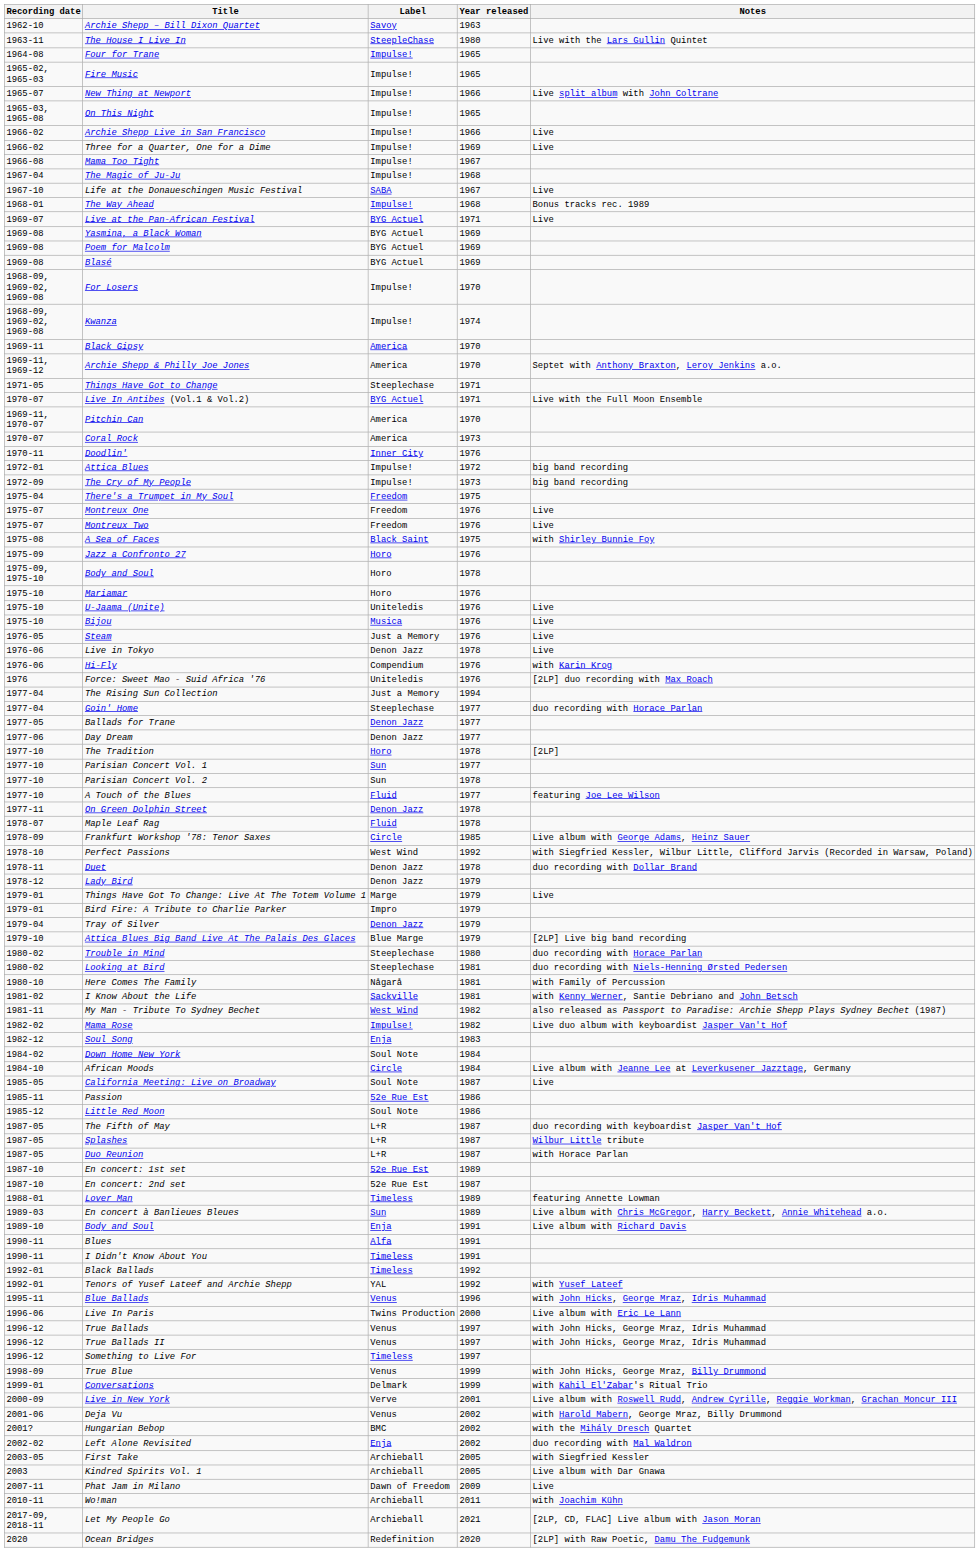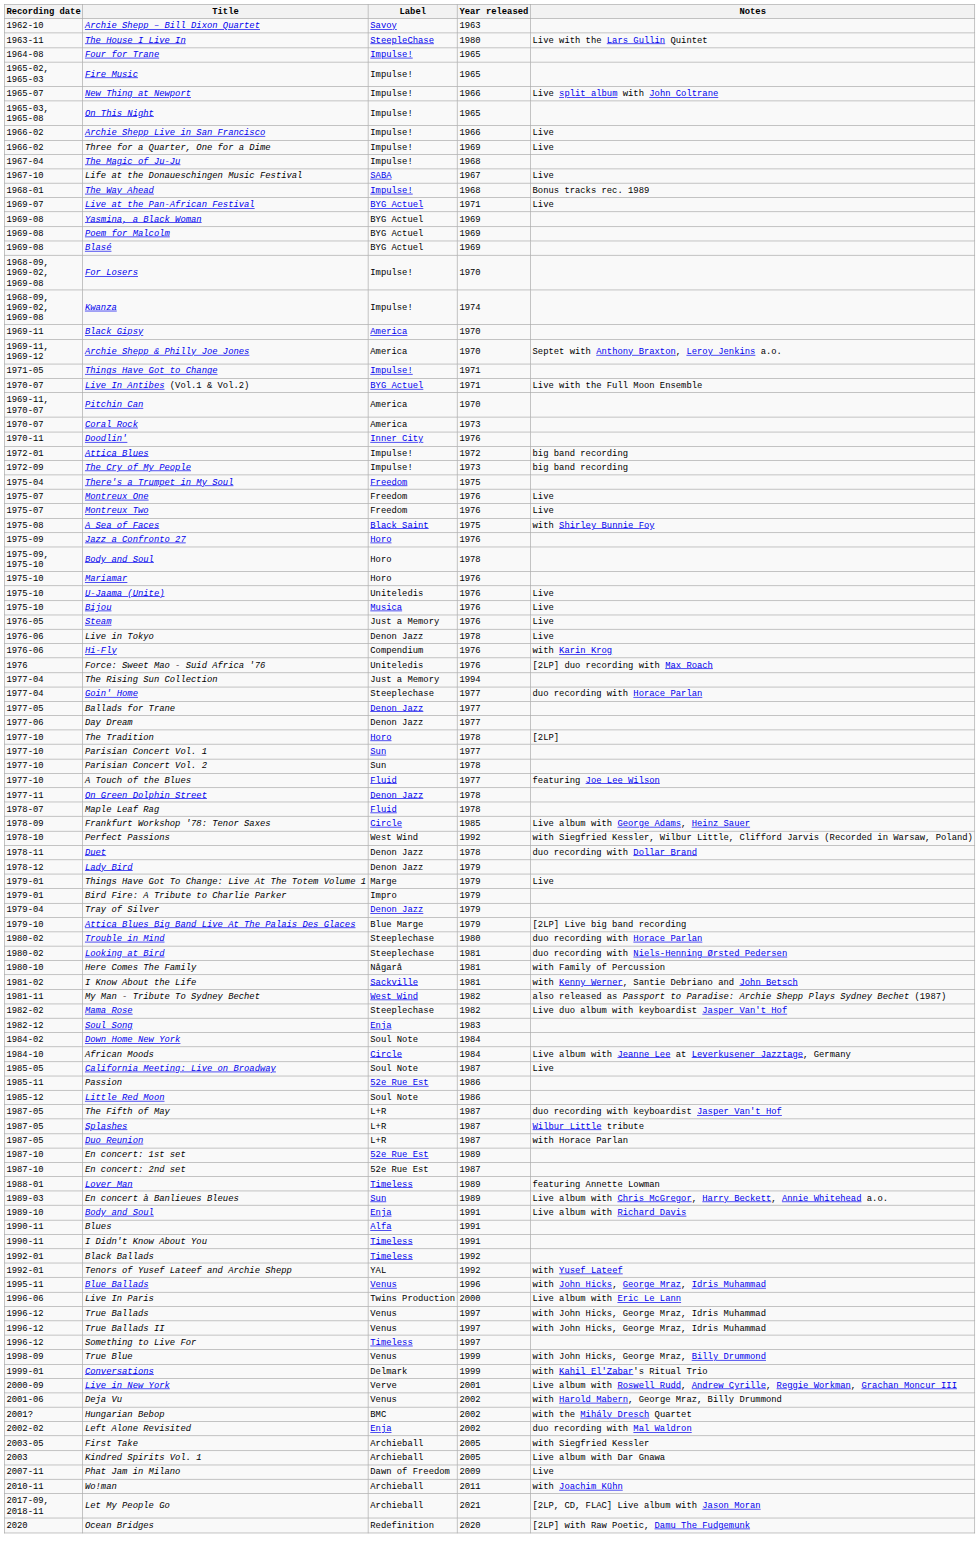- row: 1966-08 | Mama Too Tight | Impulse! | 1967
Things Have Got to Change | Label: Steeplechase -> Impulse!
Mama Rose | Label: Impulse! -> Steeplechase
